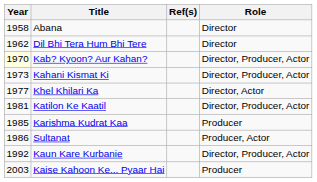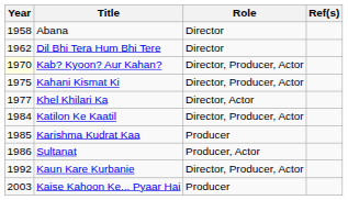columns swapped: Role <-> Ref(s)
Kahani Kismat Ki | Year: 1973 -> 1975
Katilon Ke Kaatil | Year: 1981 -> 1984
